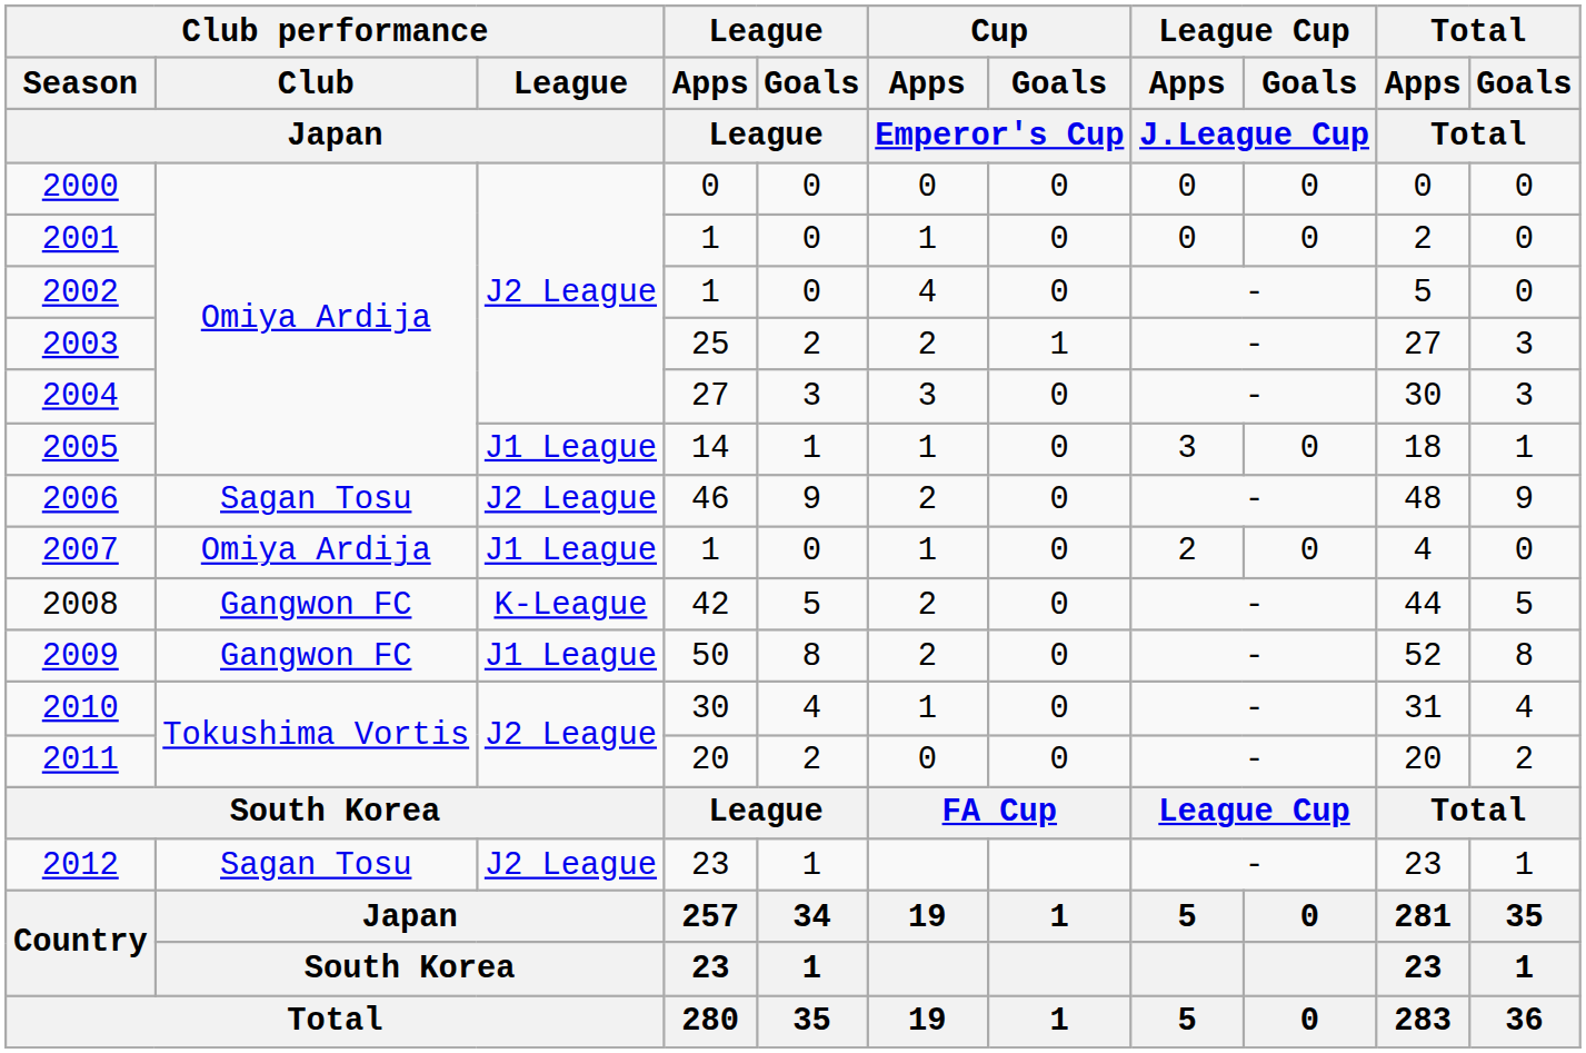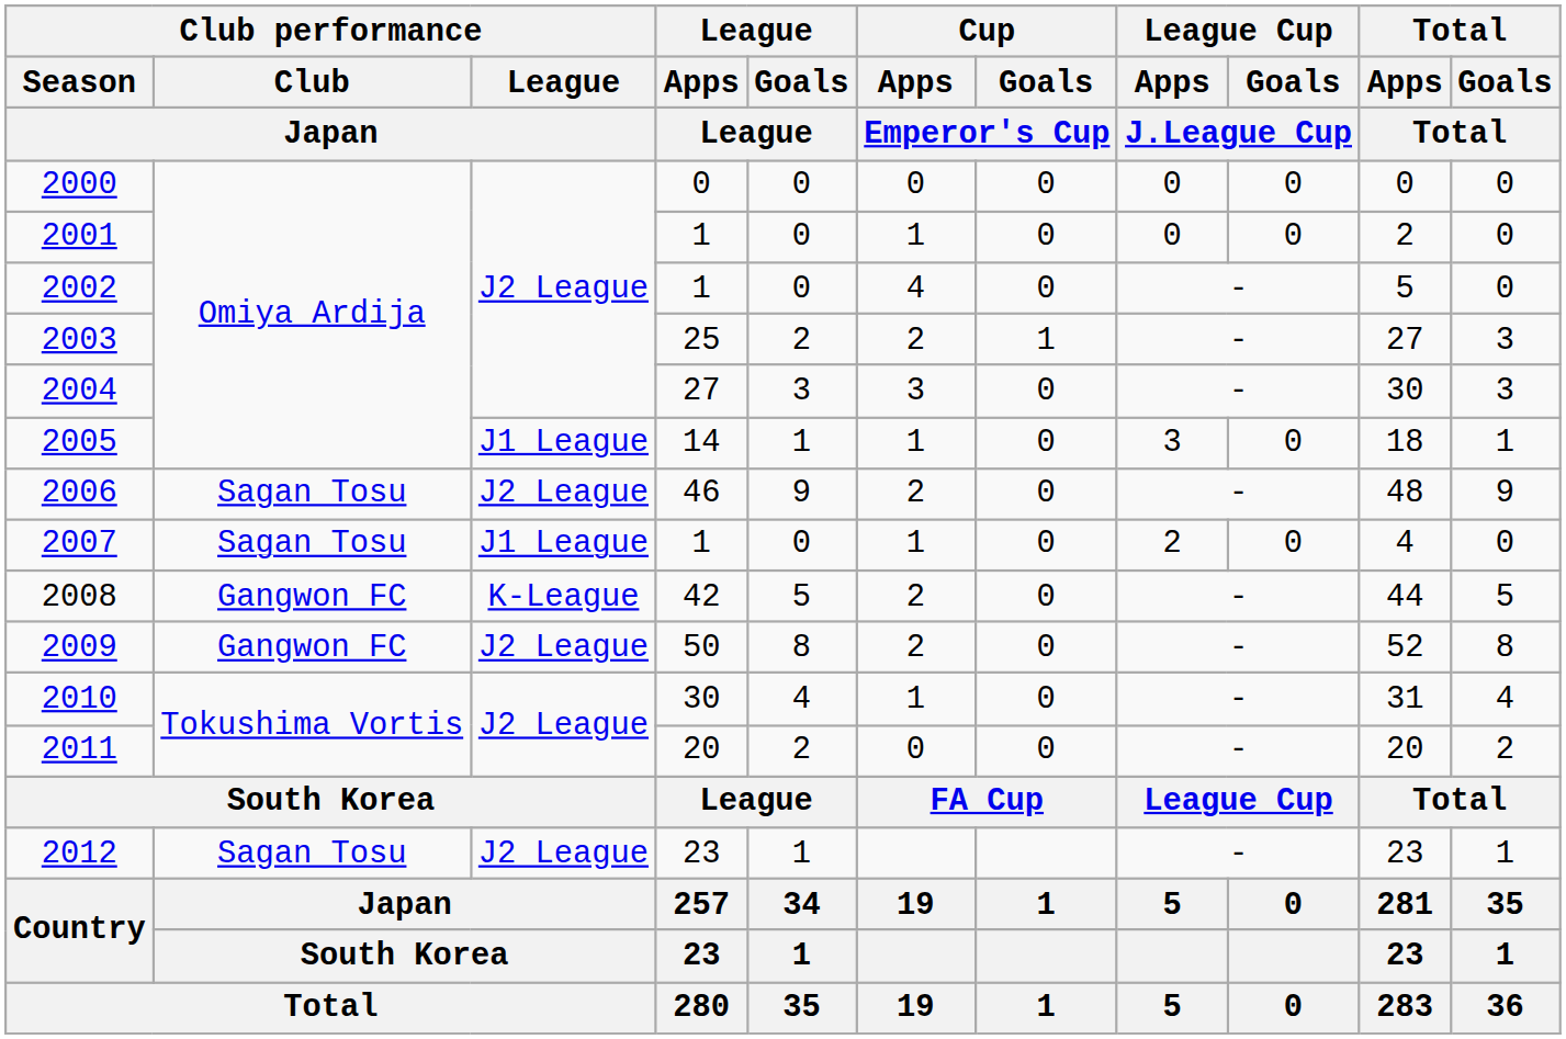2007 | Club performance / Club / Japan: Omiya Ardija -> Sagan Tosu
2009 | Club performance / League / Japan: J1 League -> J2 League
